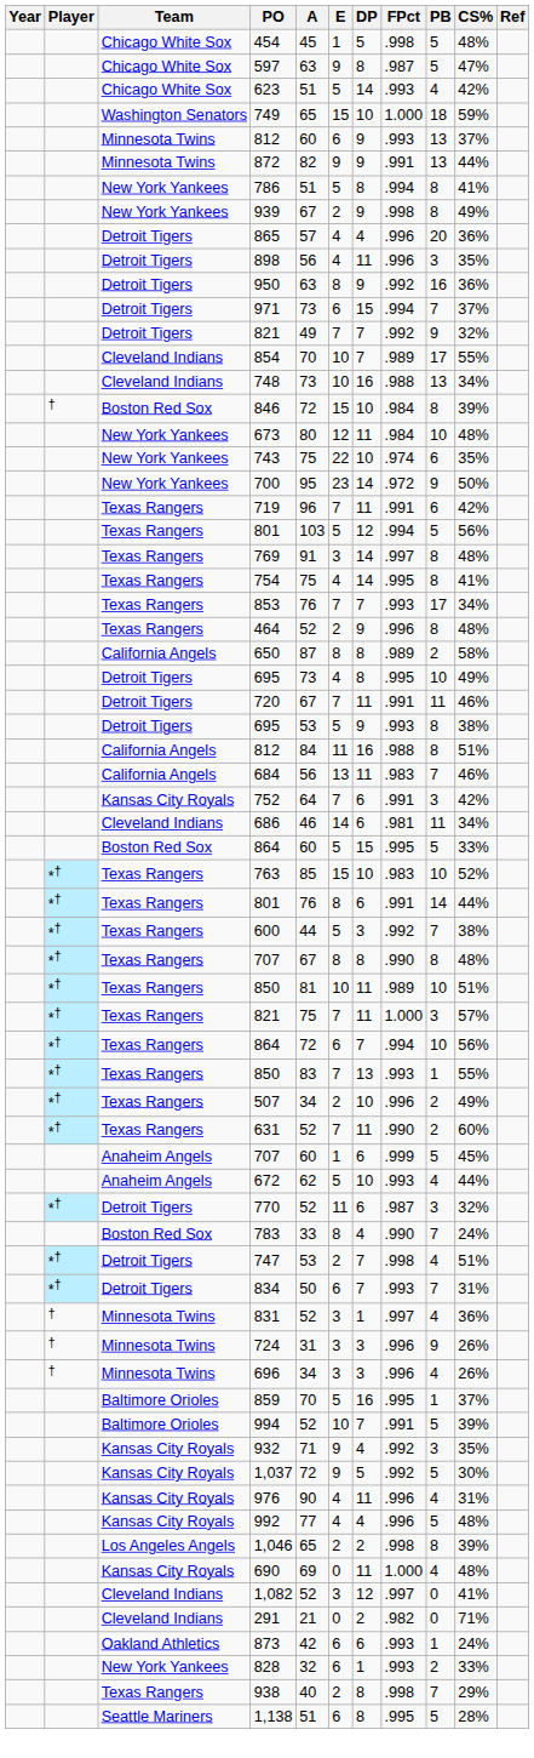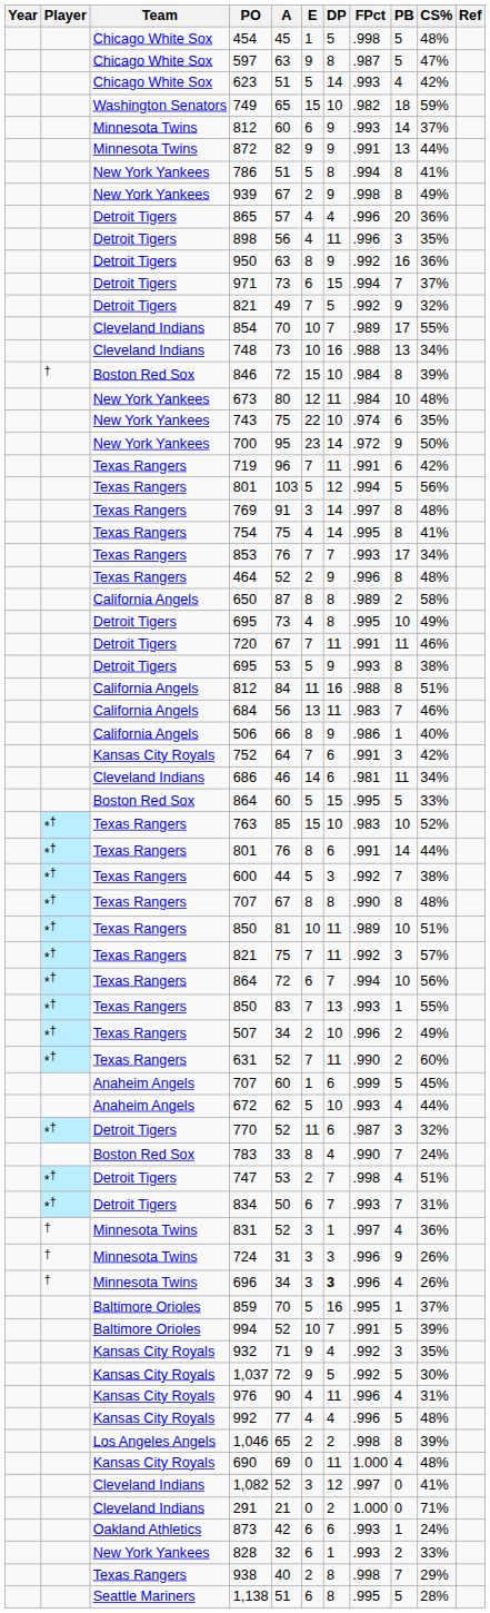749 | FPct: 1.000 -> .982
Minnesota Twins / 812 | PB: 13 -> 14
Detroit Tigers / 821 | DP: 7 -> 5
+ row: California Angels | 506 | 66 | 8 | 9 | .986 | 1 | 40%
Texas Rangers / 821 | FPct: 1.000 -> .992
696 | DP: normal -> bold
291 | FPct: .982 -> 1.000
